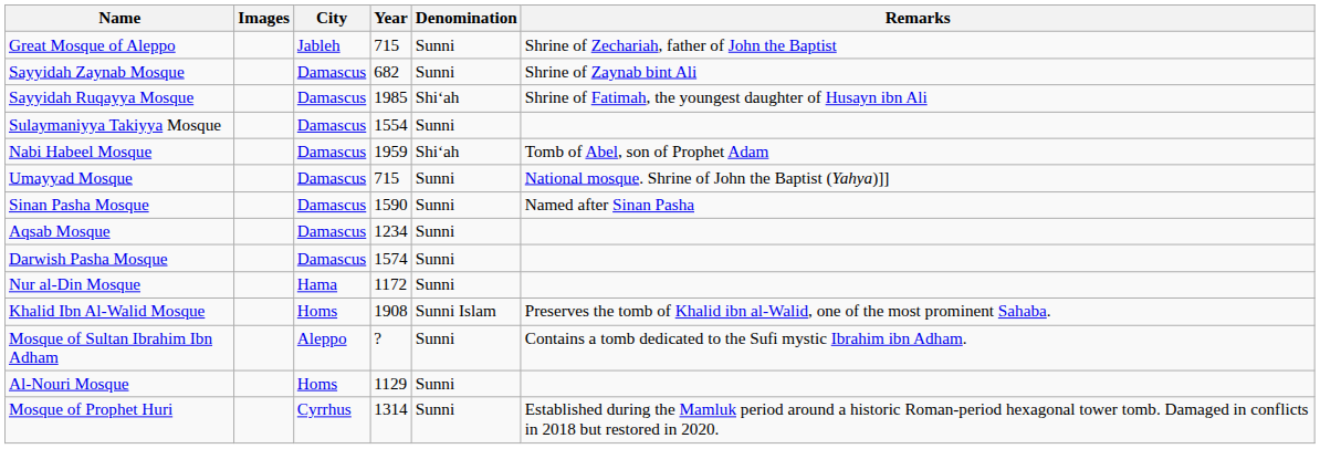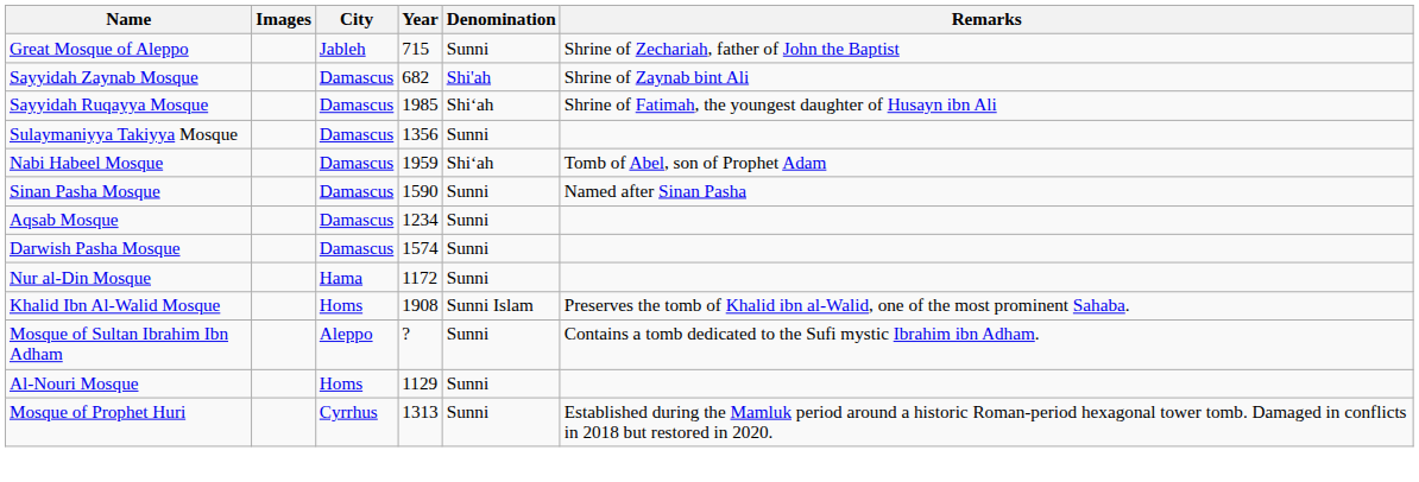Sayyidah Zaynab Mosque | Denomination: Sunni -> Shi'ah
Sulaymaniyya Takiyya Mosque | Year: 1554 -> 1356
- row: Umayyad Mosque | Damascus | 715 | Sunni | National mosque. Shrine of John the Baptist (Yahya)]]
Mosque of Prophet Huri | Year: 1314 -> 1313
